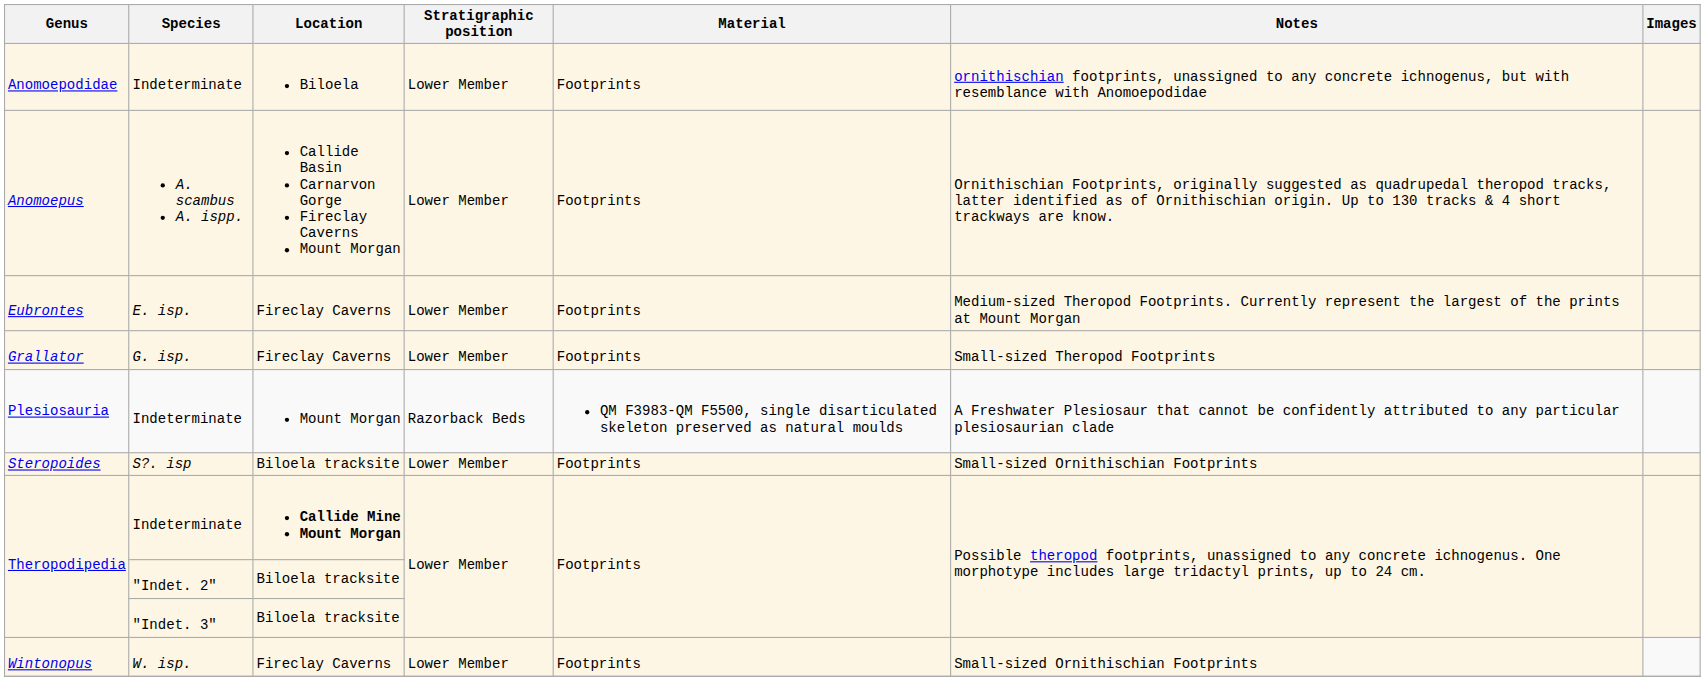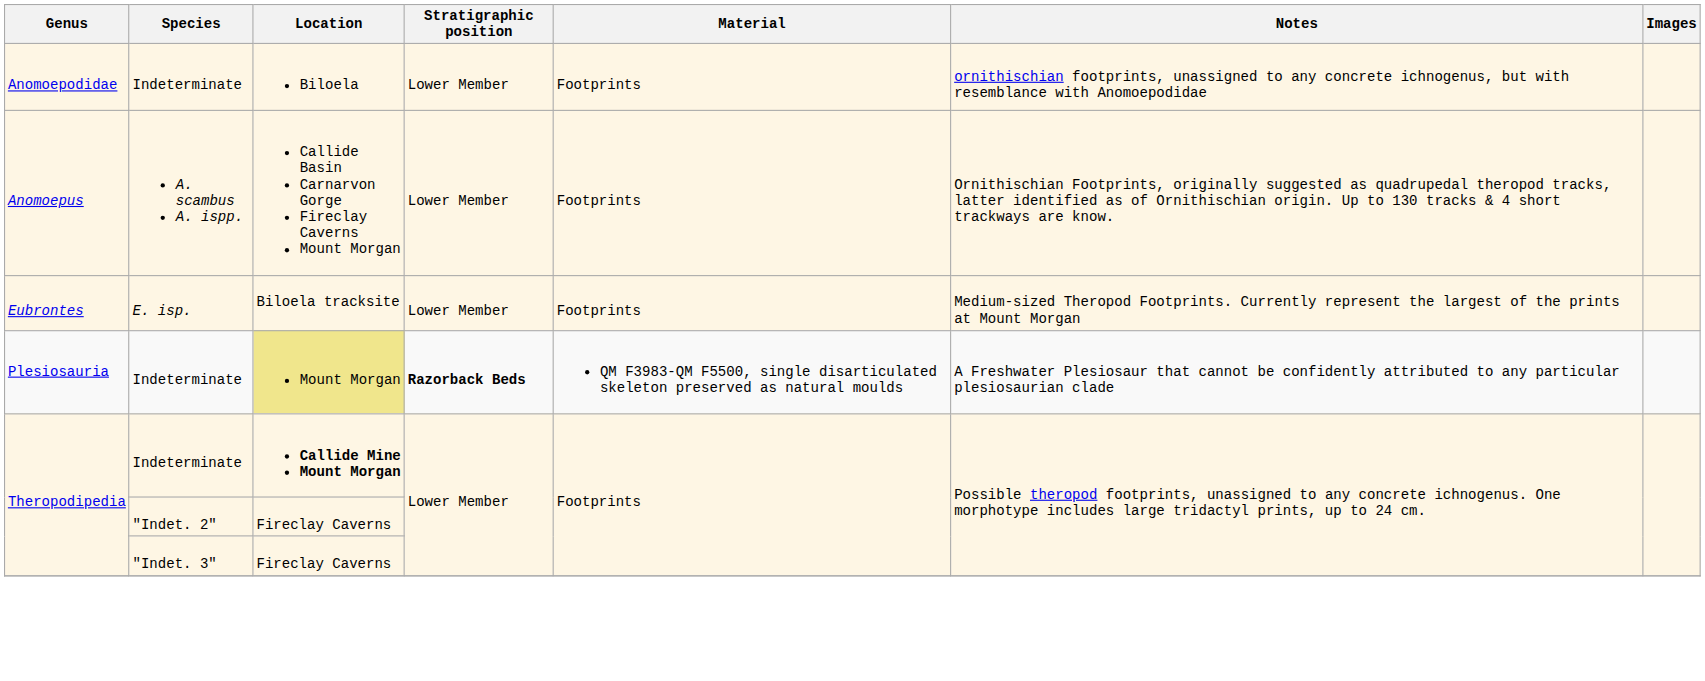Eubrontes | Location: Fireclay Caverns -> Biloela tracksite
- row: Grallator | G. isp. | Fireclay Caverns | Lower Member | Footprints | Small-sized Theropod Footprints
Plesiosauria | Location: no background -> khaki background
Plesiosauria | Stratigraphic position: normal -> bold
- row: Steropoides | S?. isp | Biloela tracksite | Lower Member | Footprints | Small-sized Ornithischian Footprints
Theropodipedia / "Indet. 2" | Location: Biloela tracksite -> Fireclay Caverns
Theropodipedia / "Indet. 3" | Location: Biloela tracksite -> Fireclay Caverns
- row: Wintonopus | W. isp. | Fireclay Caverns | Lower Member | Footprints | Small-sized Ornithischian Footprints
